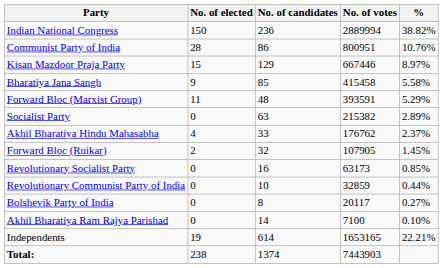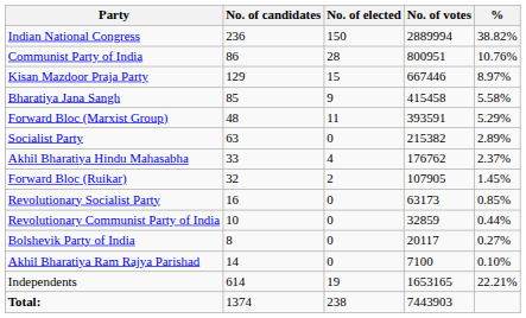columns swapped: No. of candidates <-> No. of elected
